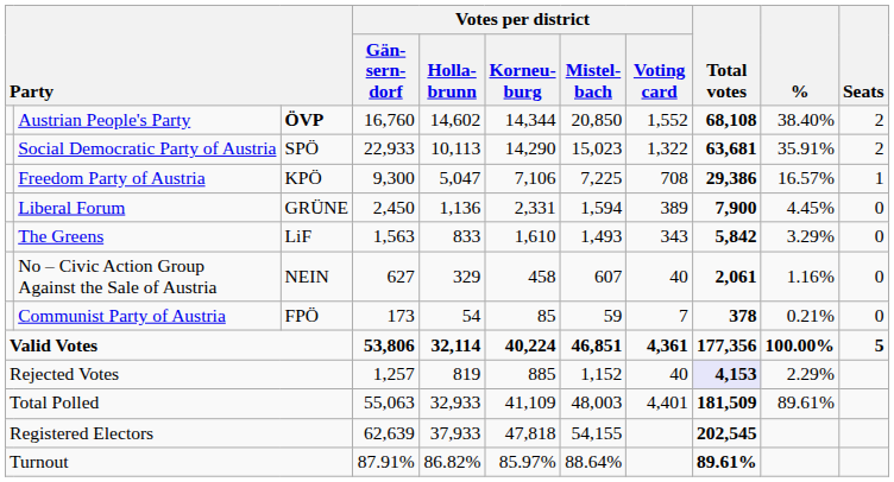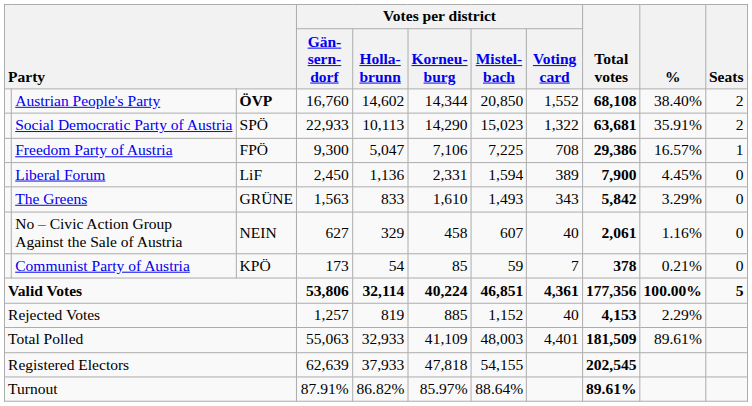Freedom Party of Austria | column 3: KPÖ -> FPÖ
Liberal Forum | column 3: GRÜNE -> LiF
The Greens | column 3: LiF -> GRÜNE
Communist Party of Austria | column 3: FPÖ -> KPÖ
Rejected Votes | Total votes: lavender background -> no background
